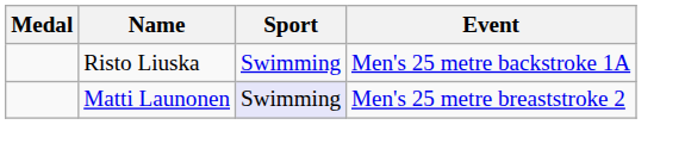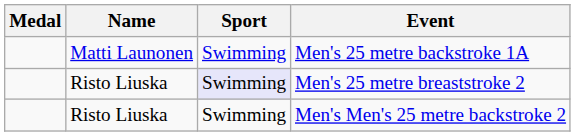Men's 25 metre backstroke 1A | Name: Risto Liuska -> Matti Launonen
Men's 25 metre breaststroke 2 | Name: Matti Launonen -> Risto Liuska
+ row: Risto Liuska | Swimming | Men's Men's 25 metre backstroke 2
